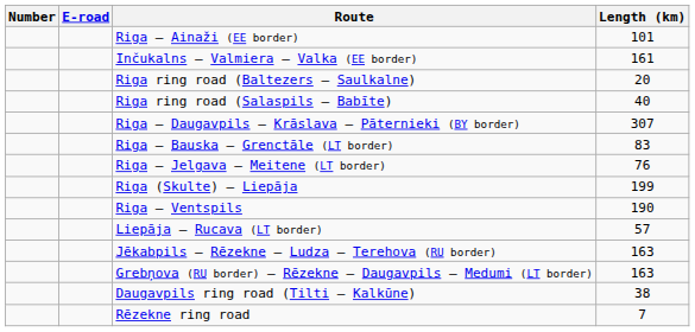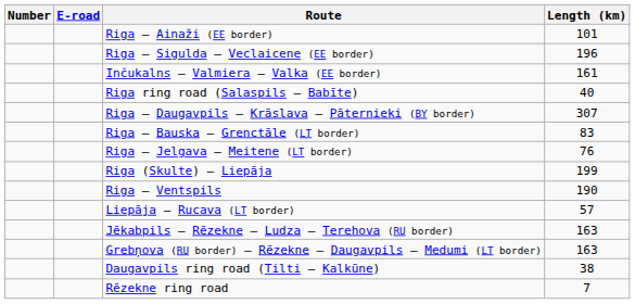+ row: Riga – Sigulda – Veclaicene (EE border) | 196
- row: Riga ring road (Baltezers – Saulkalne) | 20
